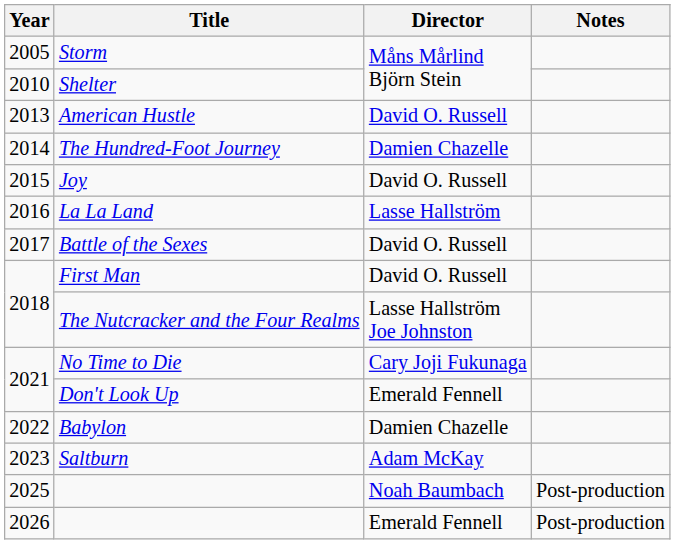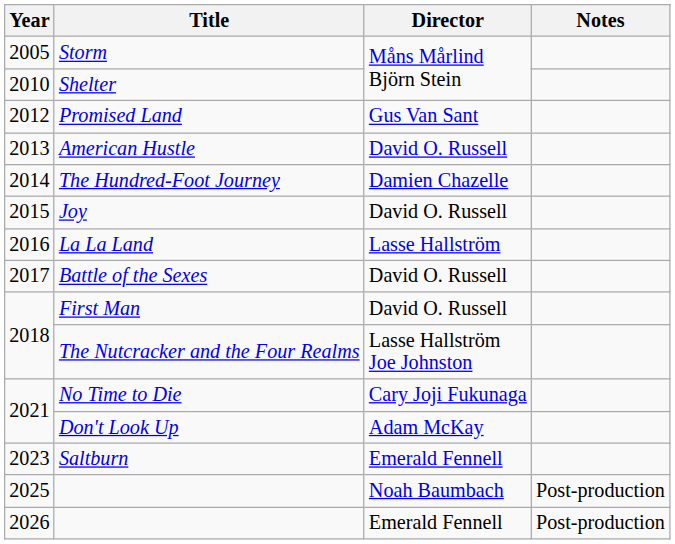+ row: 2012 | Promised Land | Gus Van Sant
Don't Look Up | Director: Emerald Fennell -> Adam McKay
- row: 2022 | Babylon | Damien Chazelle
Saltburn | Director: Adam McKay -> Emerald Fennell
